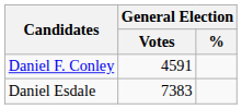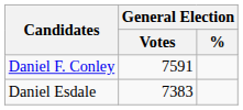Daniel F. Conley | General Election / Votes: 4591 -> 7591
